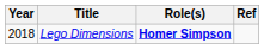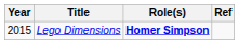Lego Dimensions | Year: 2018 -> 2015
